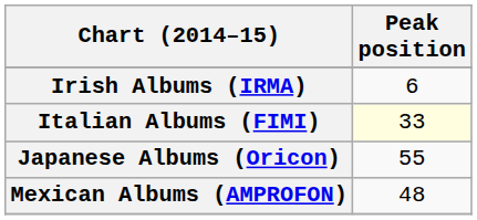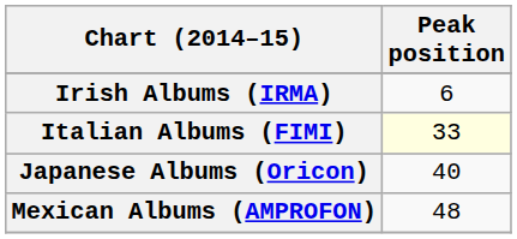Japanese Albums (Oricon) | Peak position: 55 -> 40
